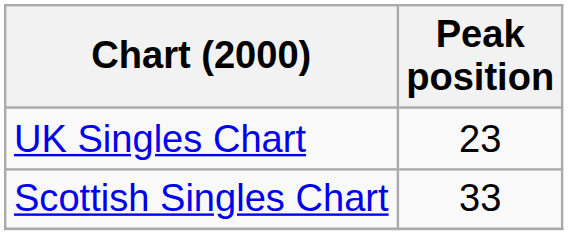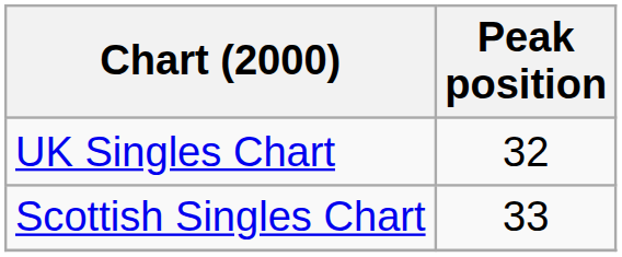UK Singles Chart | Peak position: 23 -> 32
